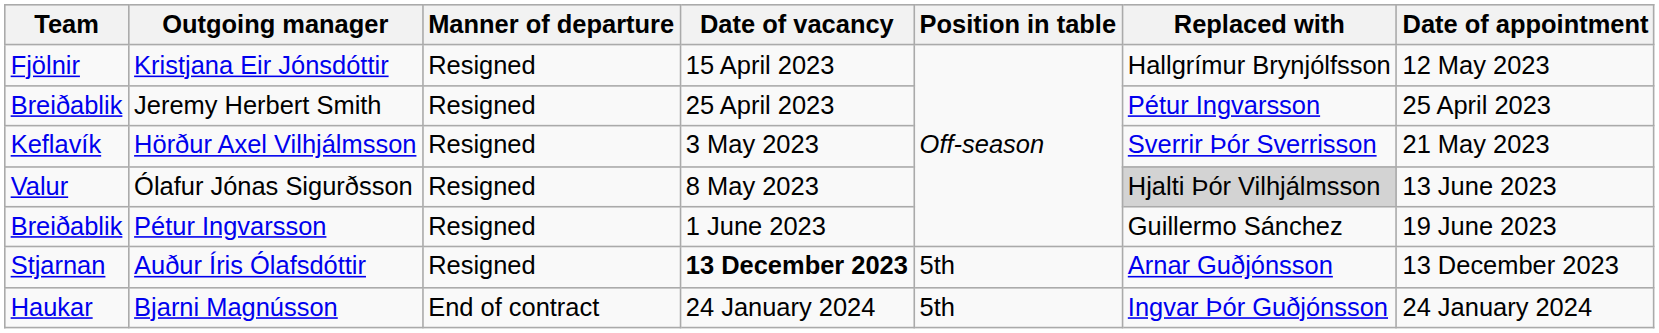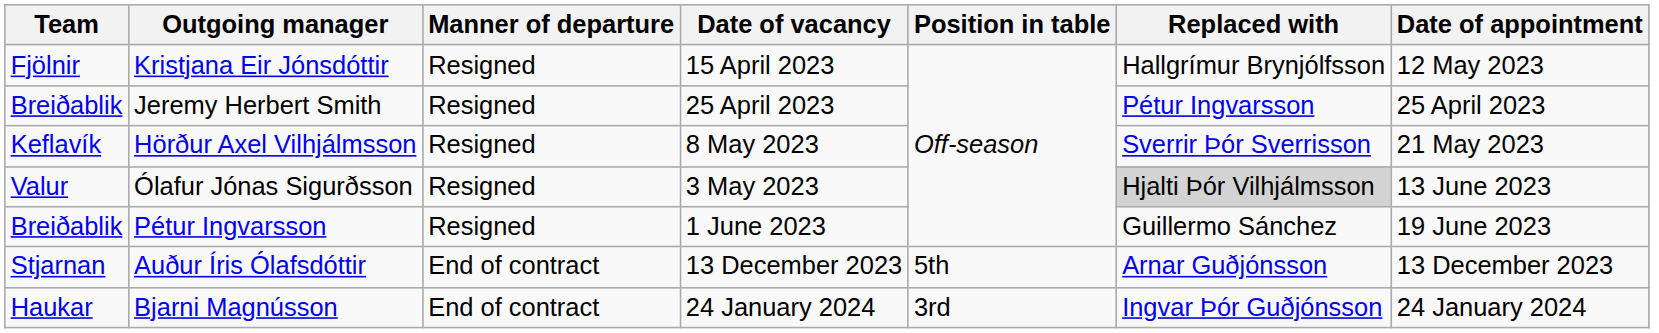Hörður Axel Vilhjálmsson | Date of vacancy: 3 May 2023 -> 8 May 2023
Ólafur Jónas Sigurðsson | Date of vacancy: 8 May 2023 -> 3 May 2023
Auður Íris Ólafsdóttir | Manner of departure: Resigned -> End of contract
Auður Íris Ólafsdóttir | Date of vacancy: bold -> normal
Bjarni Magnússon | Position in table: 5th -> 3rd
